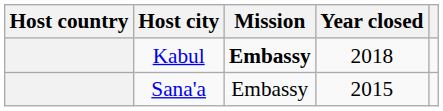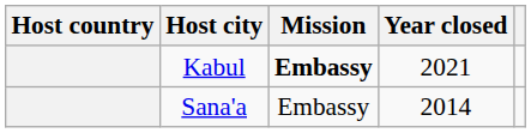Kabul | Year closed: 2018 -> 2021
Sana'a | Year closed: 2015 -> 2014
